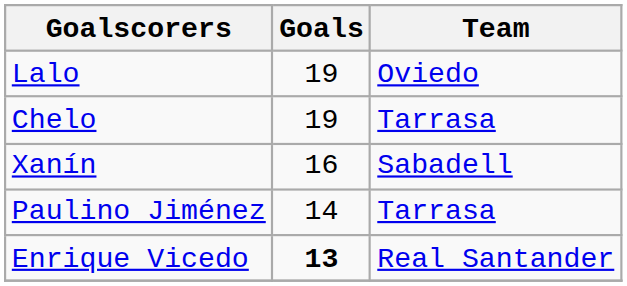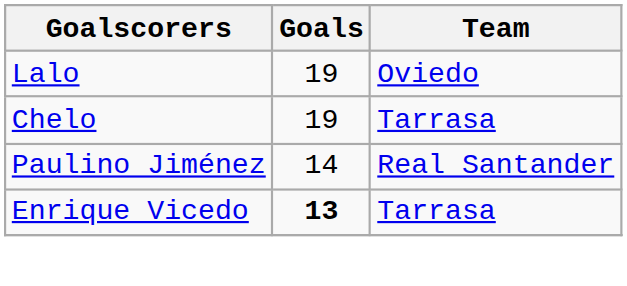- row: Xanín | 16 | Sabadell
Paulino Jiménez | Team: Tarrasa -> Real Santander
Enrique Vicedo | Team: Real Santander -> Tarrasa
